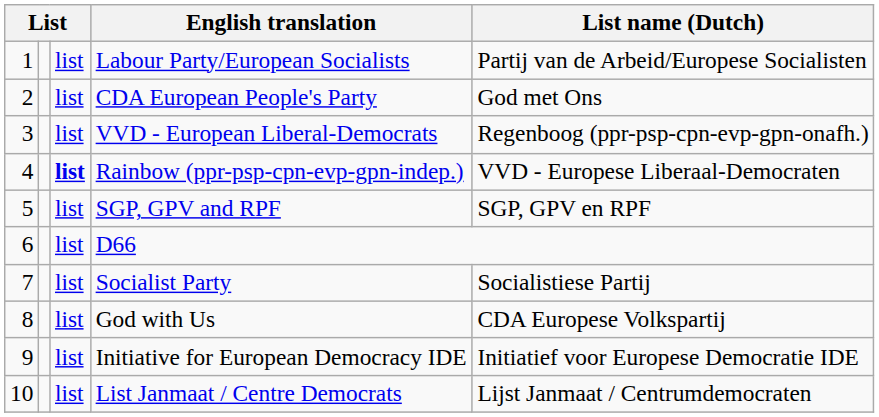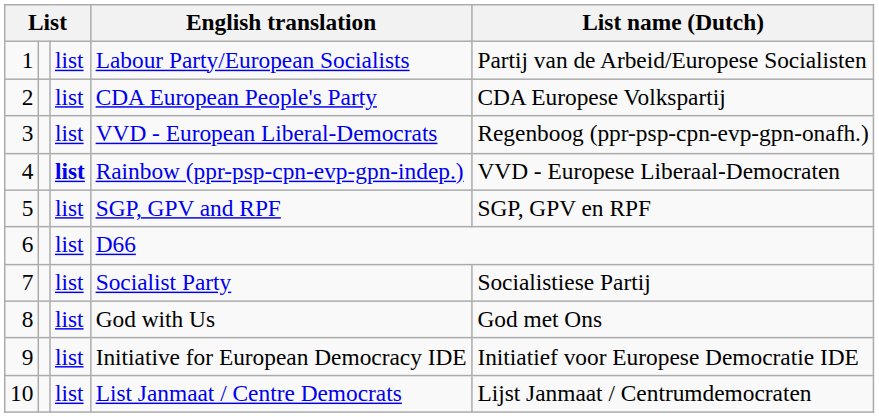CDA European People's Party | List name (Dutch): God met Ons -> CDA Europese Volkspartij
God with Us | List name (Dutch): CDA Europese Volkspartij -> God met Ons
